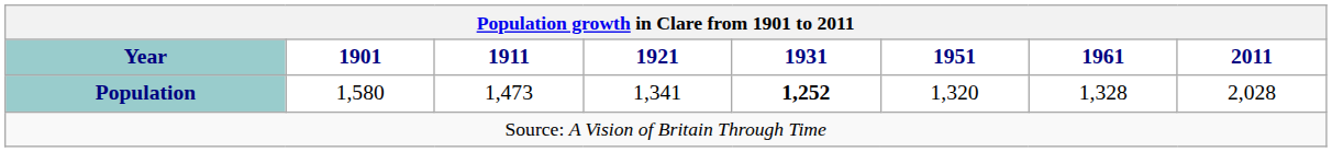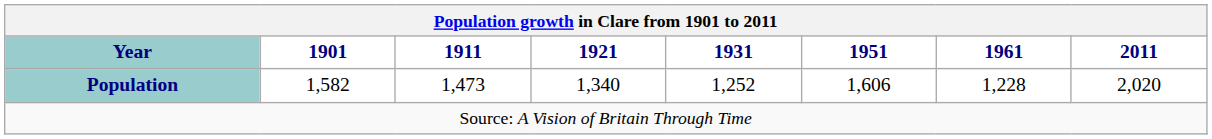Population | 1901: 1,580 -> 1,582
Population | 1921: 1,341 -> 1,340
Population | 1931: bold -> normal
Population | 1951: 1,320 -> 1,606
Population | 1961: 1,328 -> 1,228
Population | 2011: 2,028 -> 2,020
